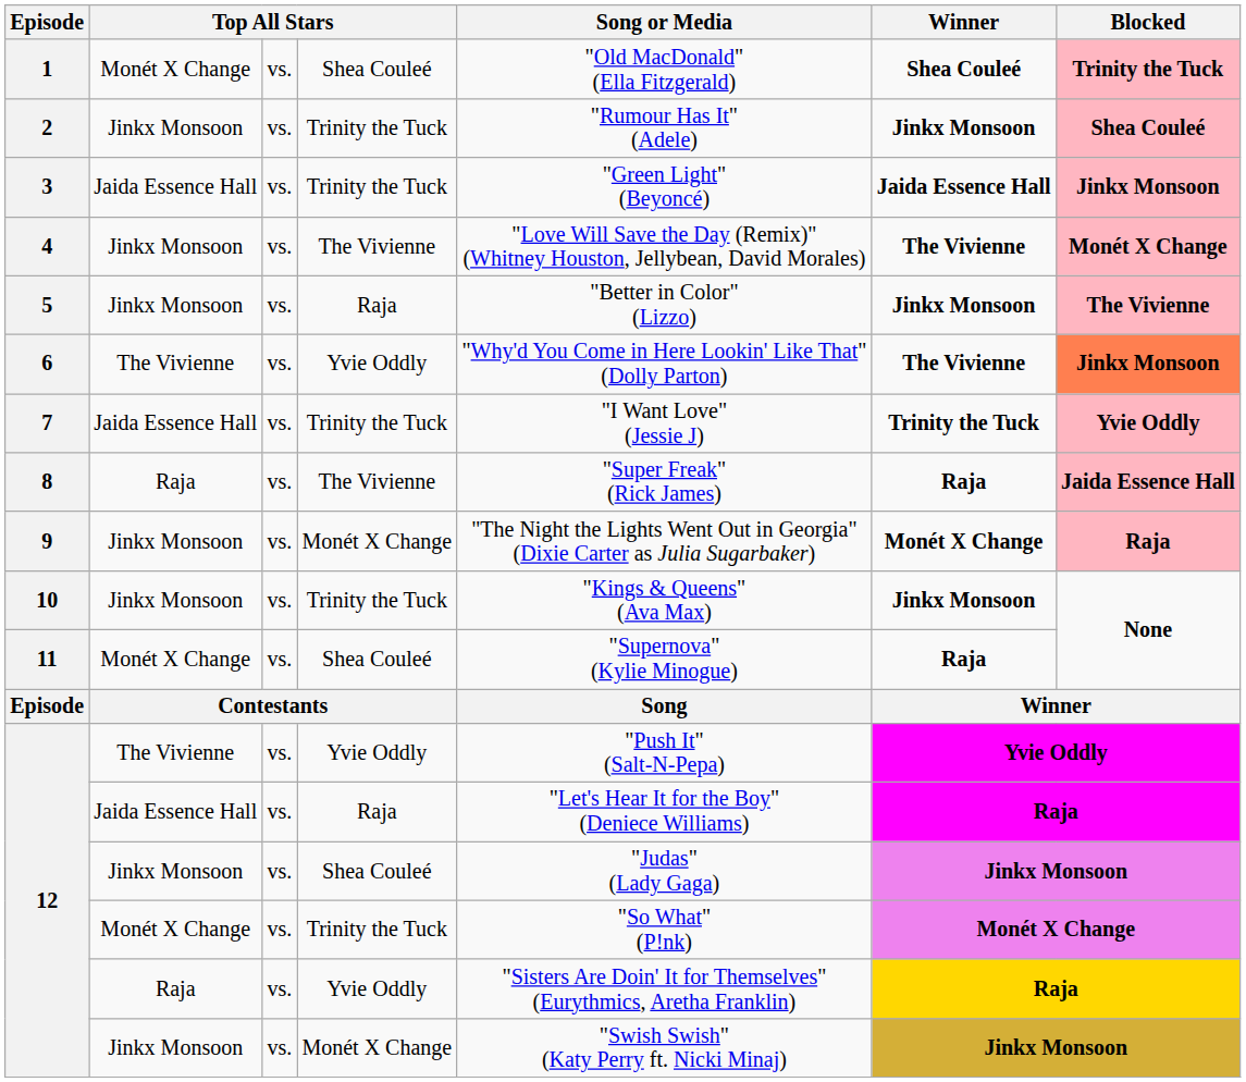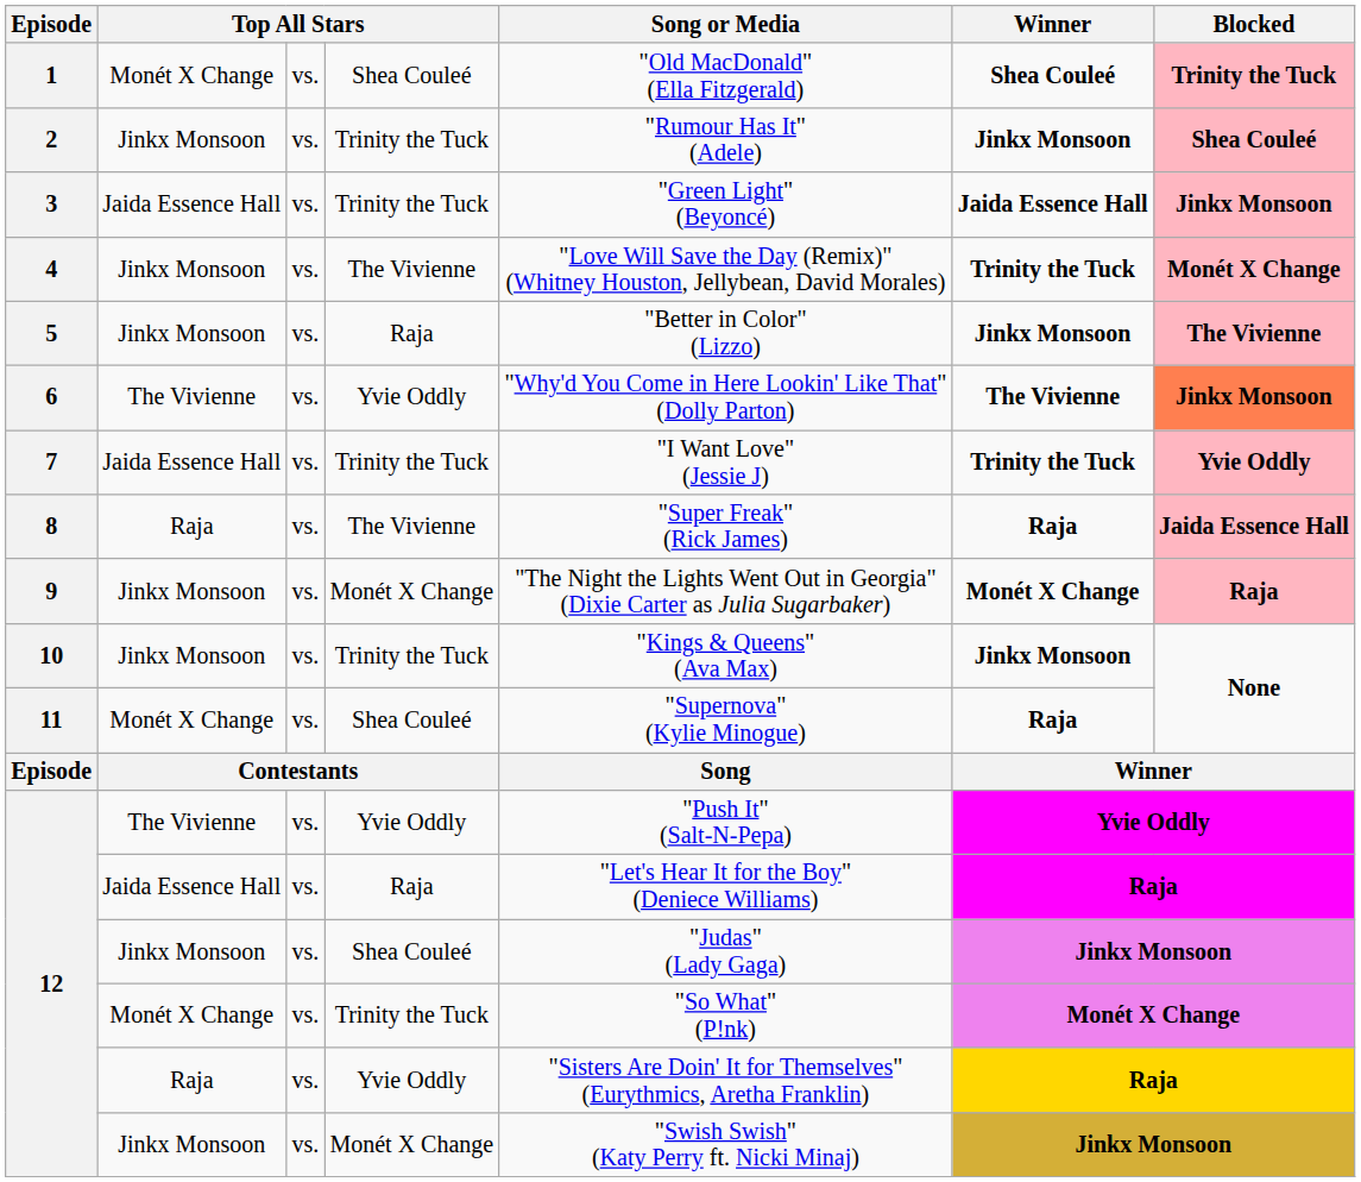4 | Winner: The Vivienne -> Trinity the Tuck
